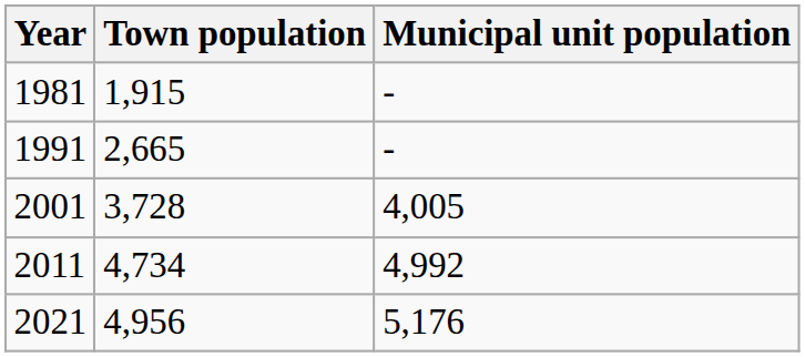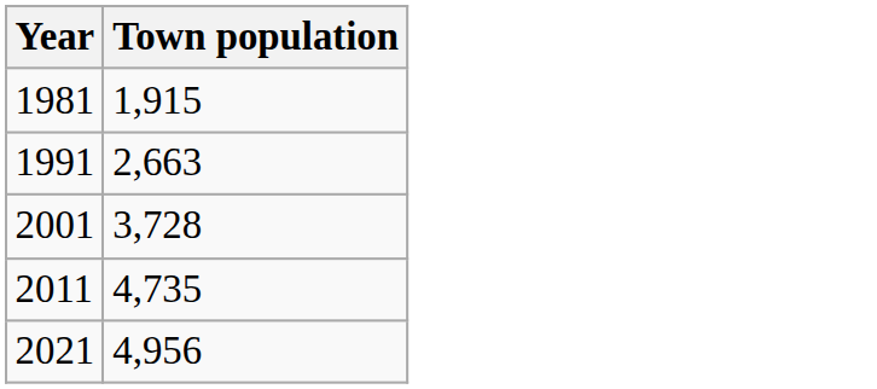- column: Municipal unit population | - | - | 4,005 | 4,992 | 5,176
1991 | Town population: 2,665 -> 2,663
2011 | Town population: 4,734 -> 4,735
